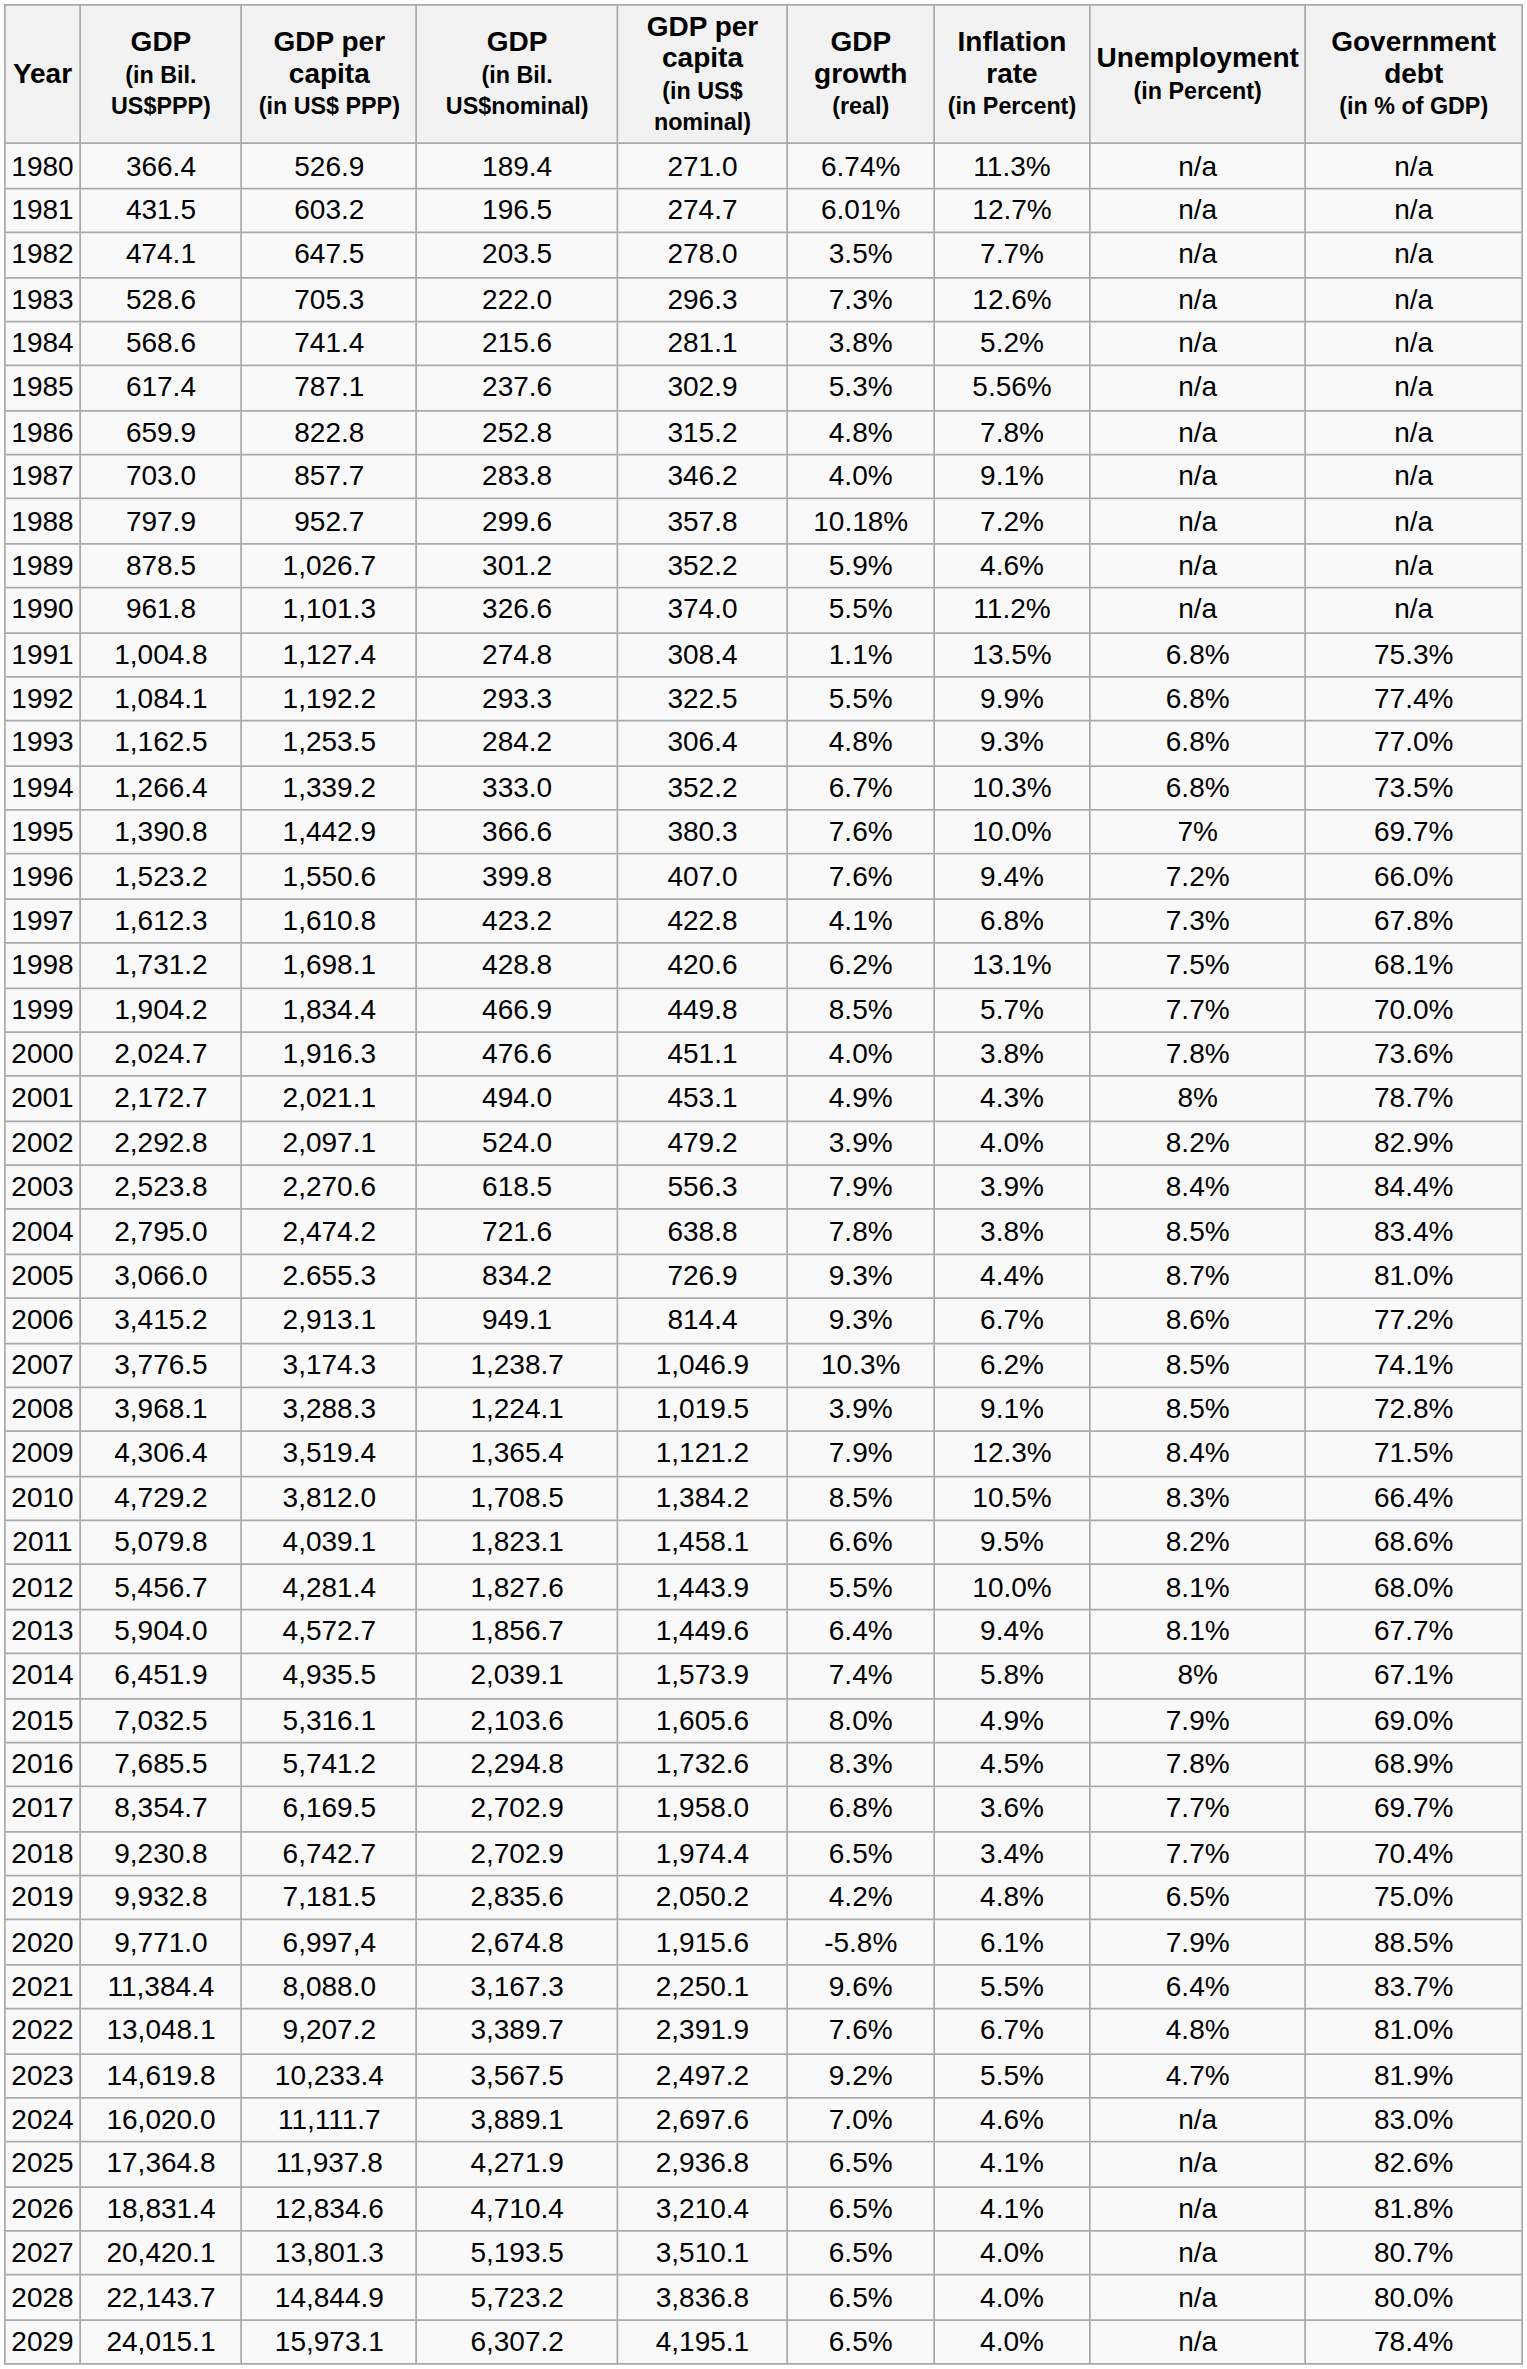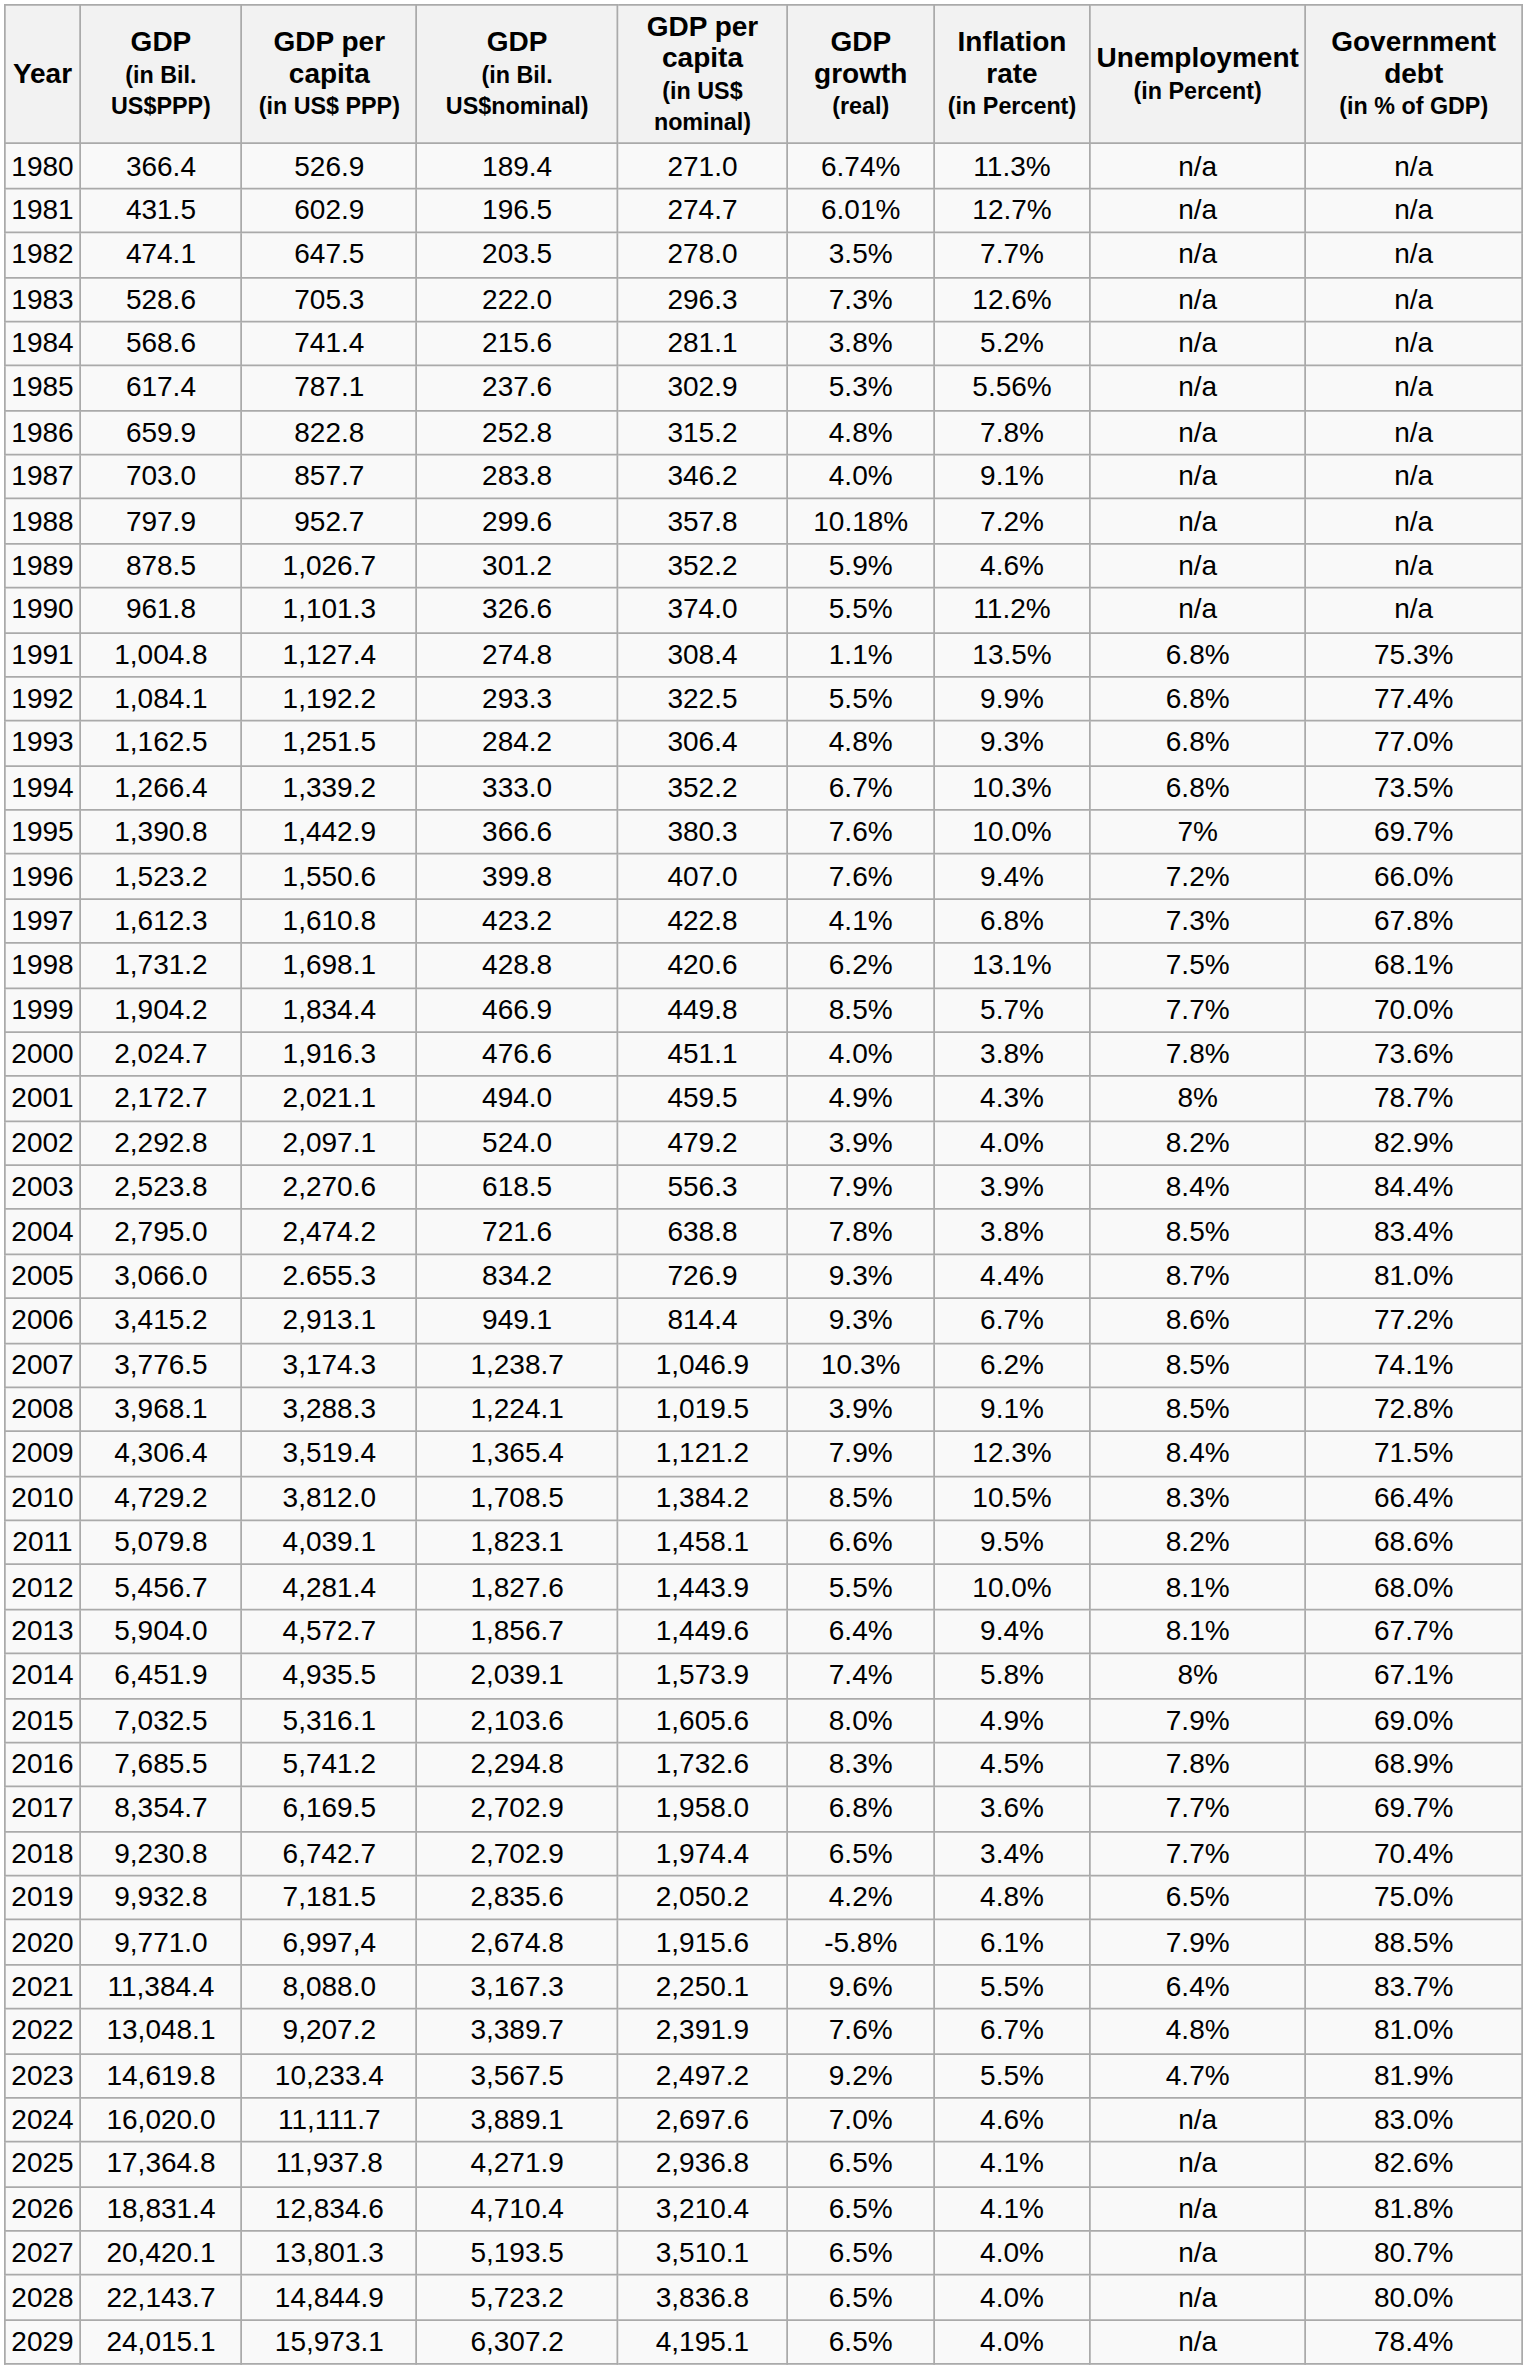1981 | GDP per capita (in US$ PPP): 603.2 -> 602.9
1993 | GDP per capita (in US$ PPP): 1,253.5 -> 1,251.5
2001 | GDP per capita (in US$ nominal): 453.1 -> 459.5
